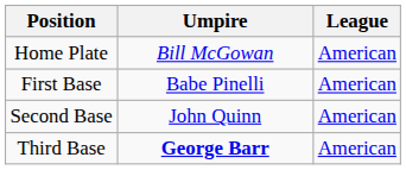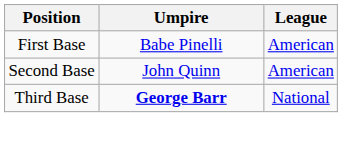- row: Home Plate | Bill McGowan | American
Third Base | League: American -> National
